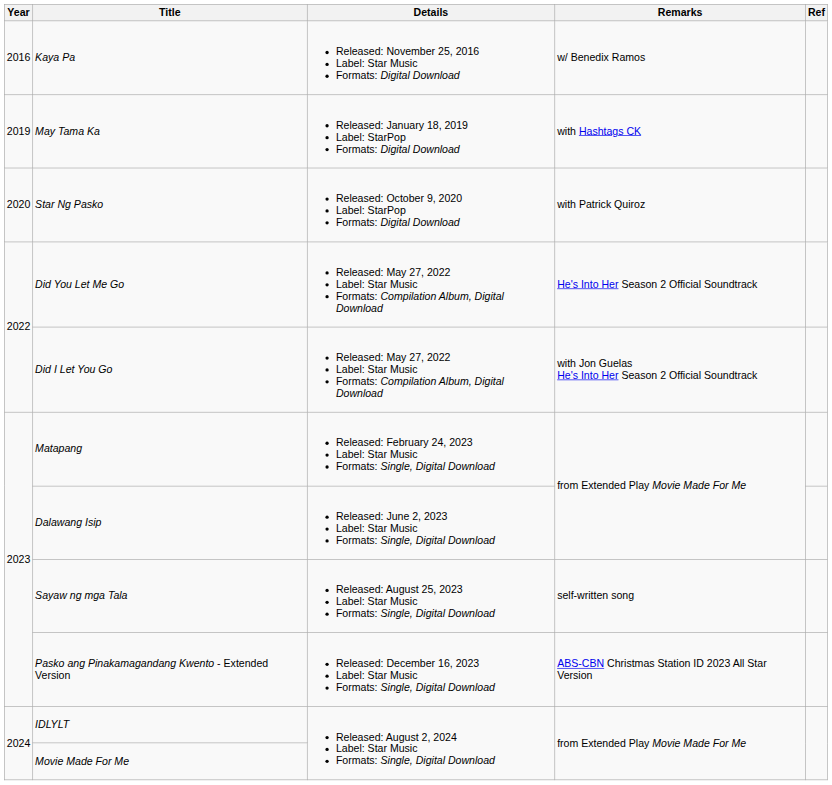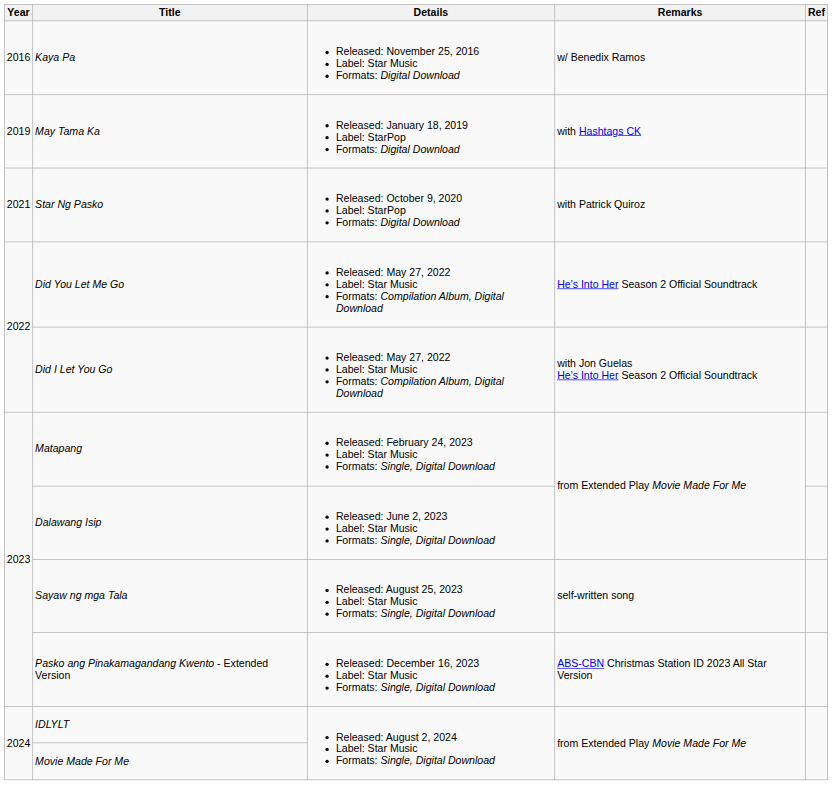Star Ng Pasko | Year: 2020 -> 2021
